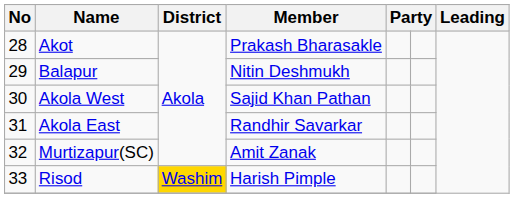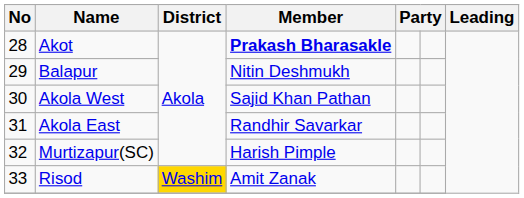Akot | Member: normal -> bold
Murtizapur(SC) | Member: Amit Zanak -> Harish Pimple
Risod | Member: Harish Pimple -> Amit Zanak
